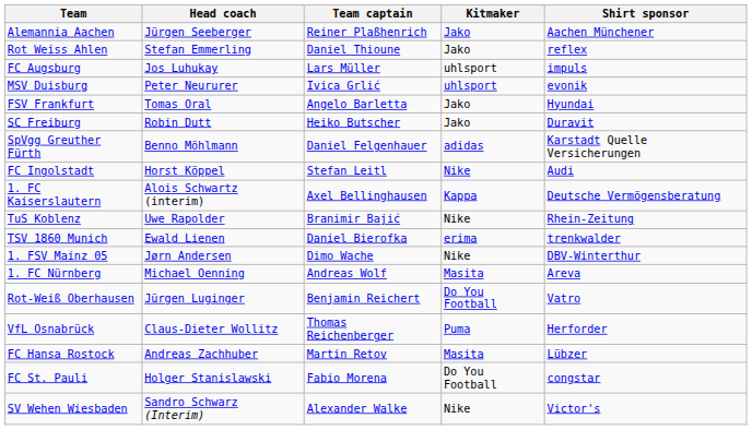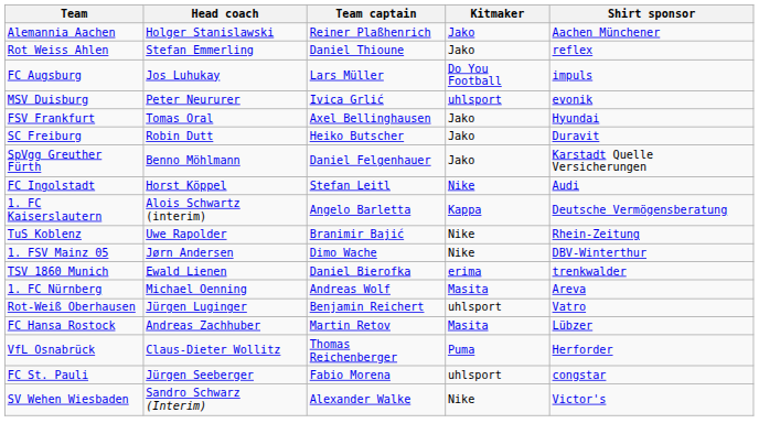Alemannia Aachen | Head coach: Jürgen Seeberger -> Holger Stanislawski
FC Augsburg | Kitmaker: uhlsport -> Do You Football
FSV Frankfurt | Team captain: Angelo Barletta -> Axel Bellinghausen
SpVgg Greuther Fürth | Kitmaker: adidas -> Jako
1. FC Kaiserslautern | Team captain: Axel Bellinghausen -> Angelo Barletta
rows swapped: 1. FSV Mainz 05 <-> TSV 1860 Munich
Rot-Weiß Oberhausen | Kitmaker: Do You Football -> uhlsport
rows swapped: VfL Osnabrück <-> FC Hansa Rostock
FC St. Pauli | Head coach: Holger Stanislawski -> Jürgen Seeberger
FC St. Pauli | Kitmaker: Do You Football -> uhlsport
